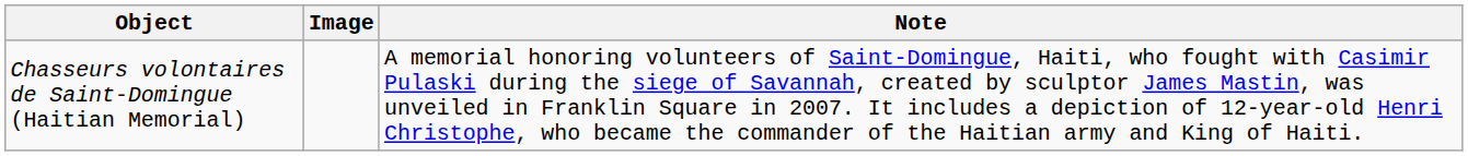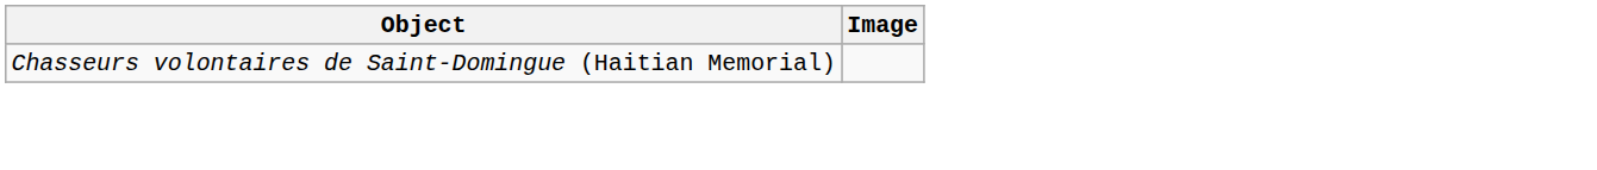- column: Note | A memorial honoring volunteers of Saint-Domingue, Haiti, who fought with Casimir Pulaski during the siege of Savannah, created by sculptor James Mastin, was unveiled in Franklin Square in 2007. It includes a depiction of 12-year-old Henri Christophe, who became the commander of the Haitian army and King of Haiti.
